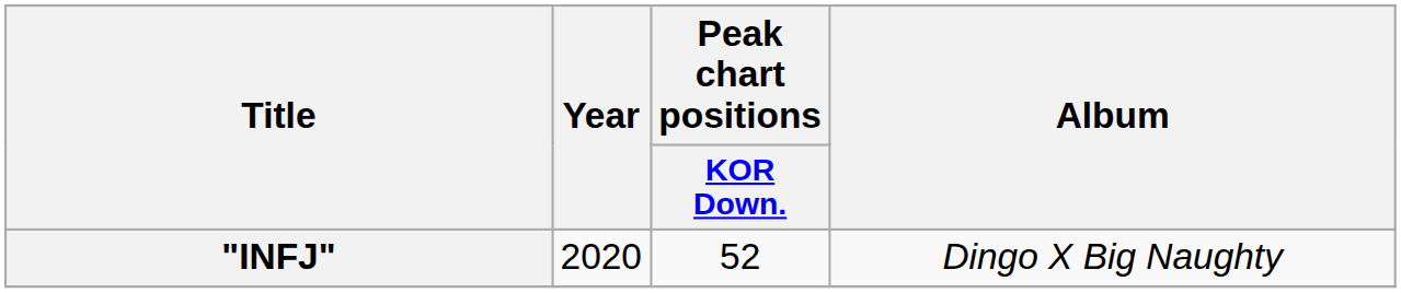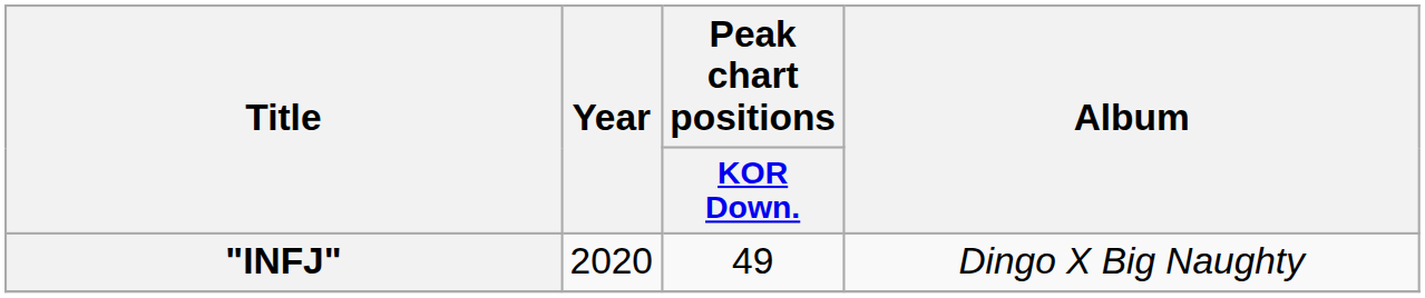"INFJ" | Peak chart positions / KOR Down.: 52 -> 49
